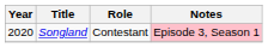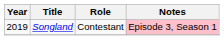Songland | Year: 2020 -> 2019
